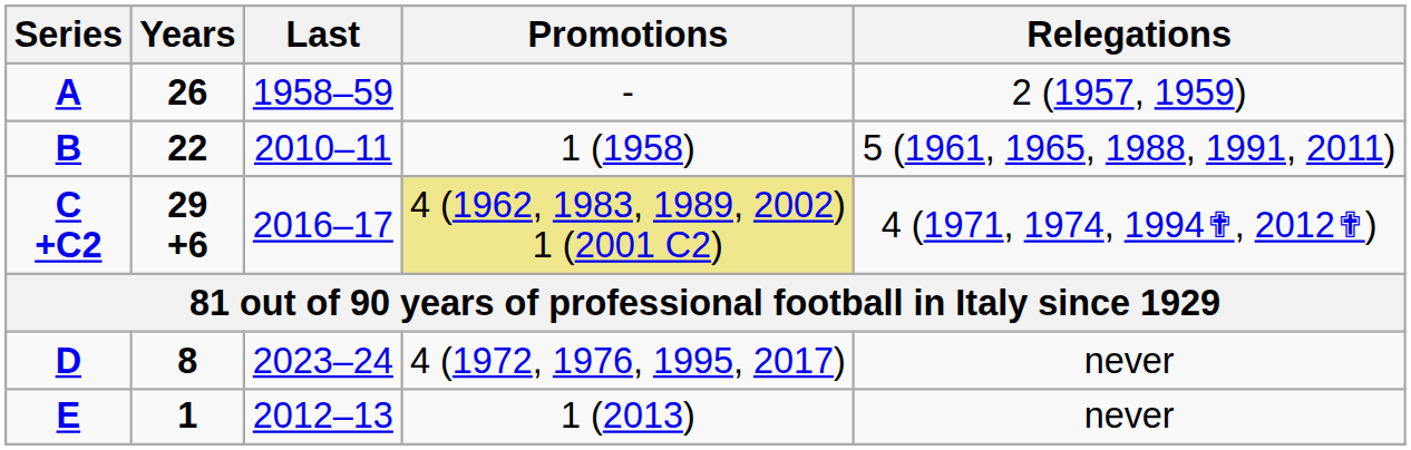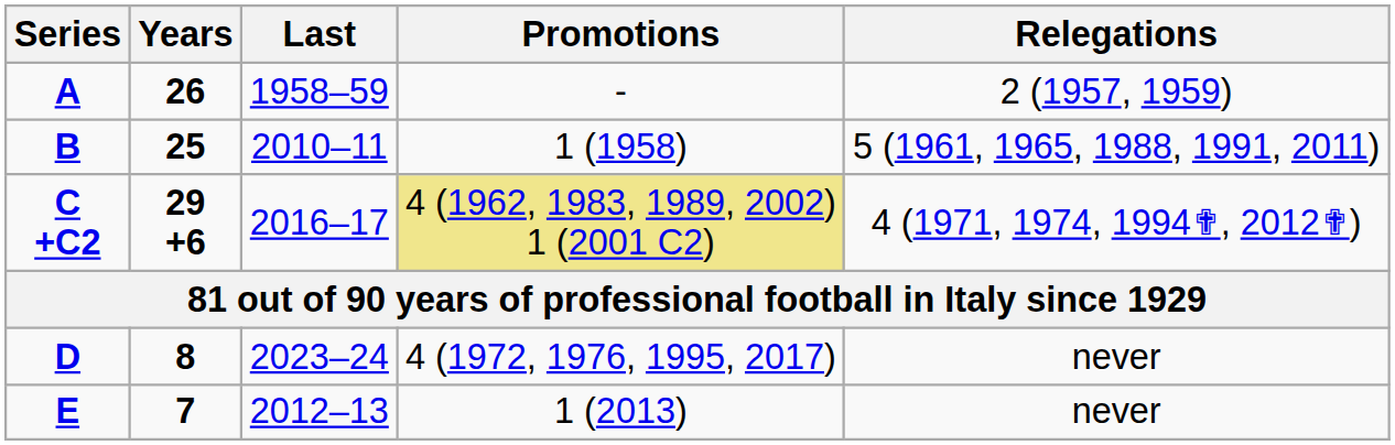B | Years: 22 -> 25
E | Years: 1 -> 7
